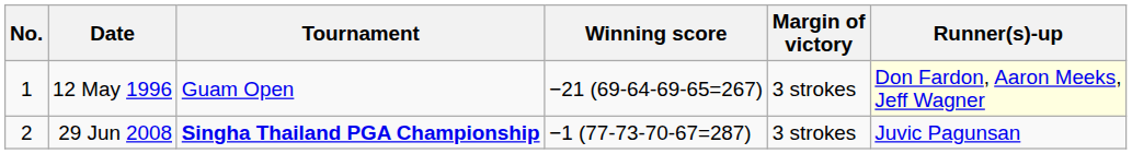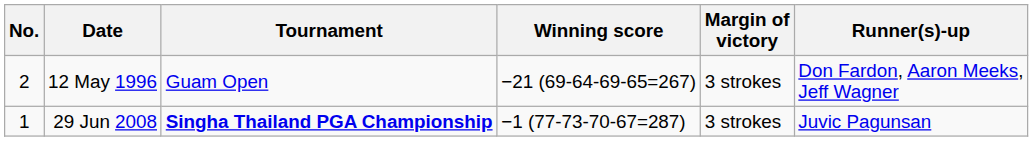12 May 1996 | No.: 1 -> 2
12 May 1996 | Runner(s)-up: lightyellow background -> no background
29 Jun 2008 | No.: 2 -> 1
